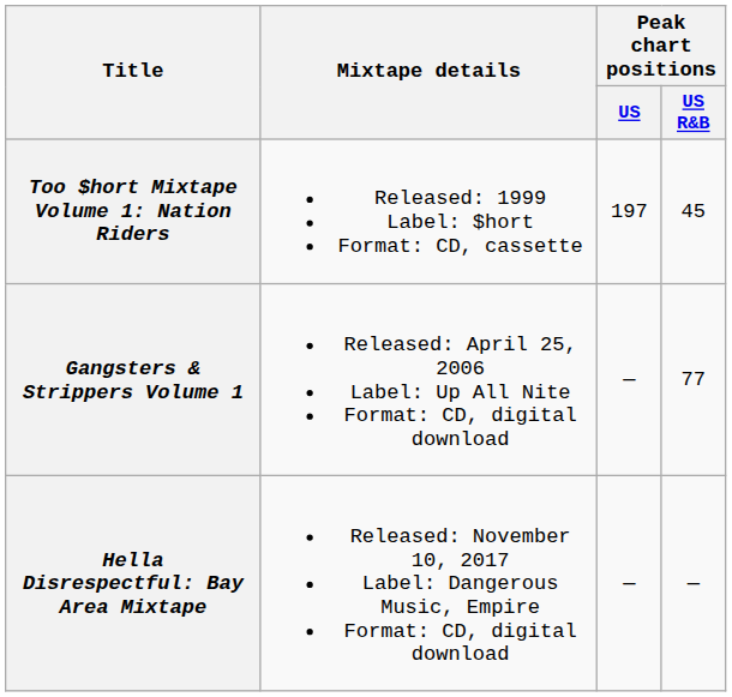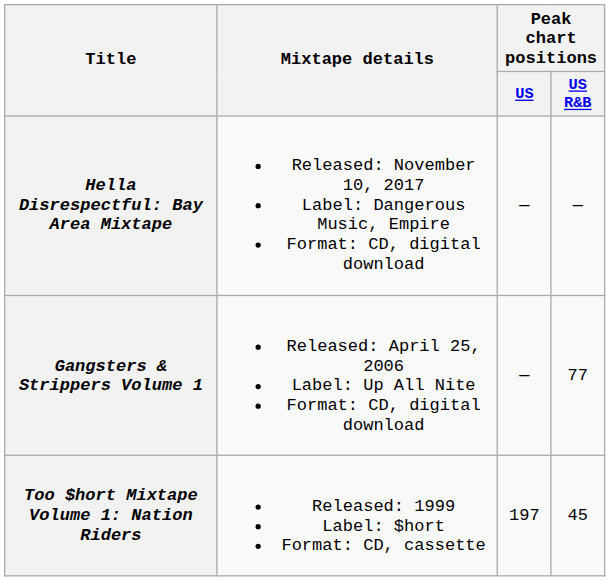rows swapped: Too $hort Mixtape Volume 1: Nation Riders <-> Hella Disrespectful: Bay Area Mixtape
